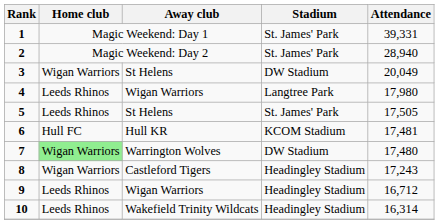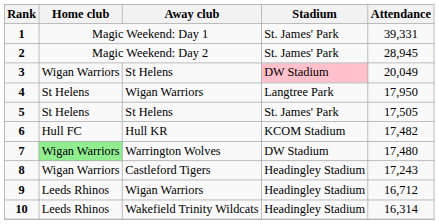2 | Attendance: 28,940 -> 28,945
3 | Stadium: no background -> pink background
4 | Home club: Leeds Rhinos -> St Helens
4 | Attendance: 17,980 -> 17,950
5 | Home club: Leeds Rhinos -> St Helens
6 | Attendance: 17,481 -> 17,482
